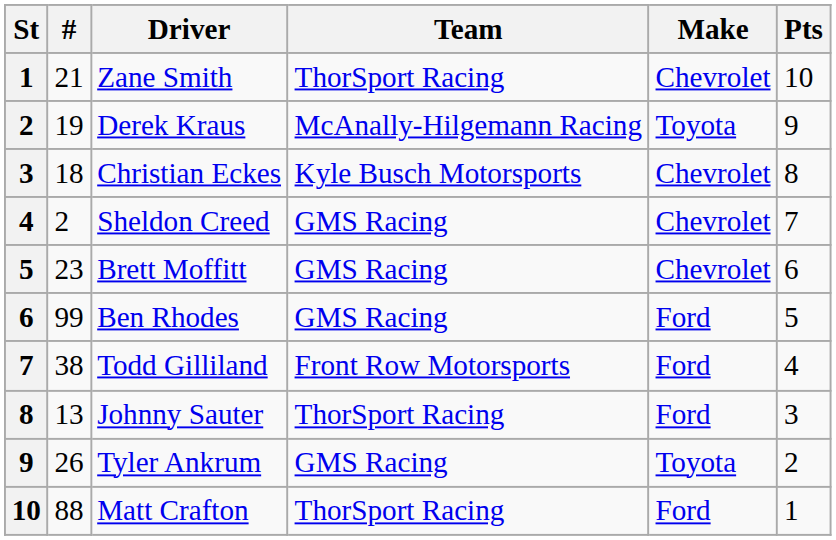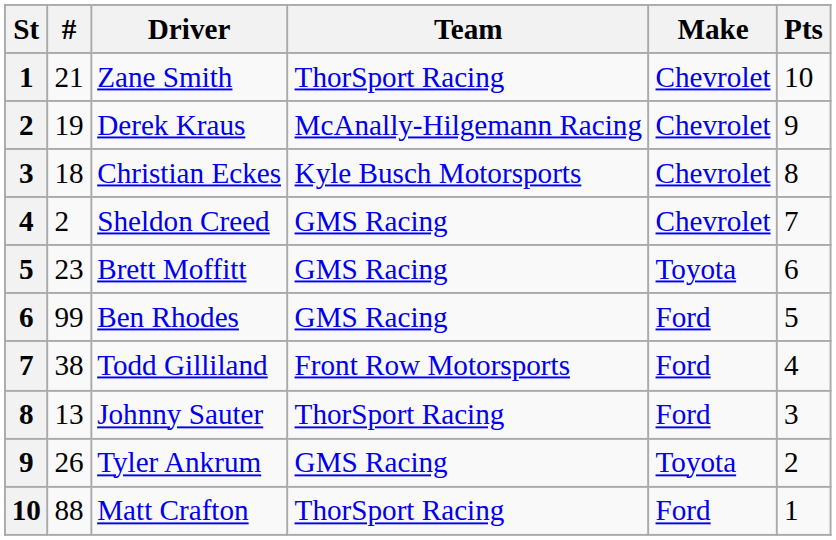Derek Kraus | Make: Toyota -> Chevrolet
Brett Moffitt | Make: Chevrolet -> Toyota
